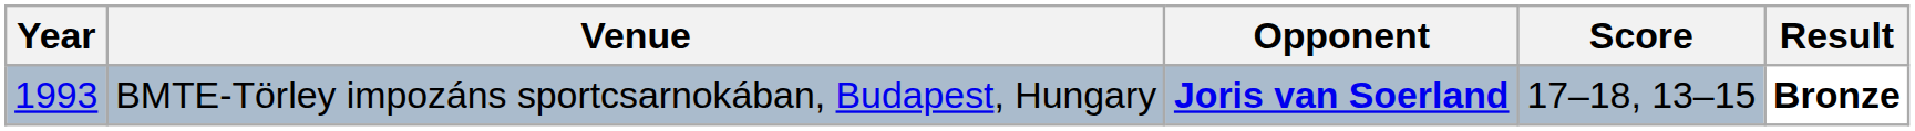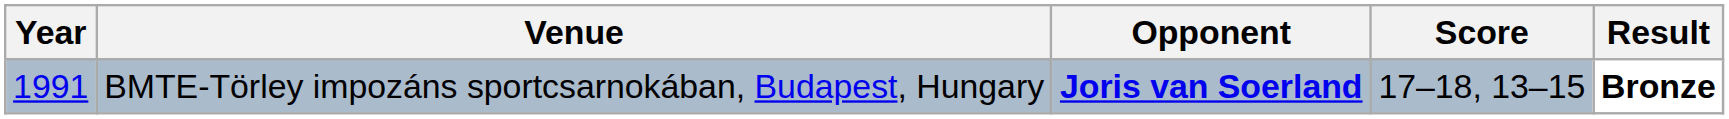BMTE-Törley impozáns sportcsarnokában, Budapest, Hungary | Year: 1993 -> 1991
